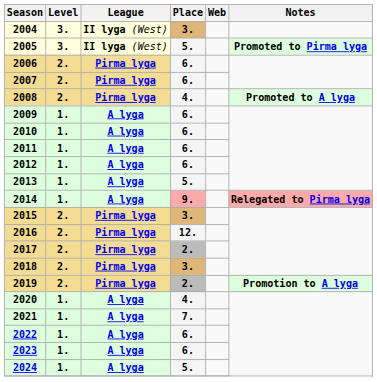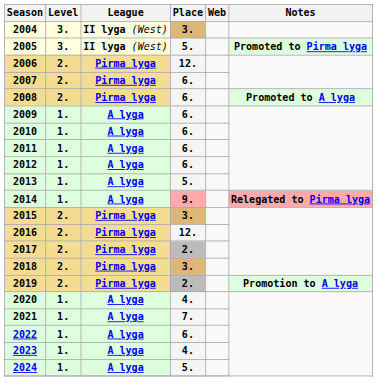2006 | Place: 6. -> 12.
2008 | Place: 4. -> 6.
2023 | Place: 6. -> 4.
